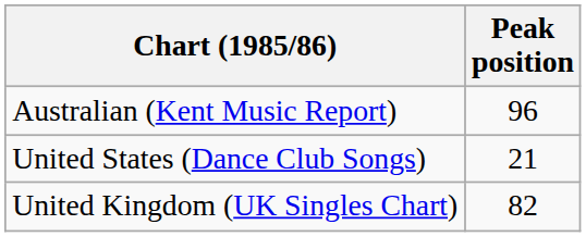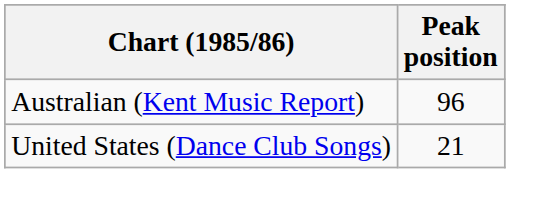- row: United Kingdom (UK Singles Chart) | 82
